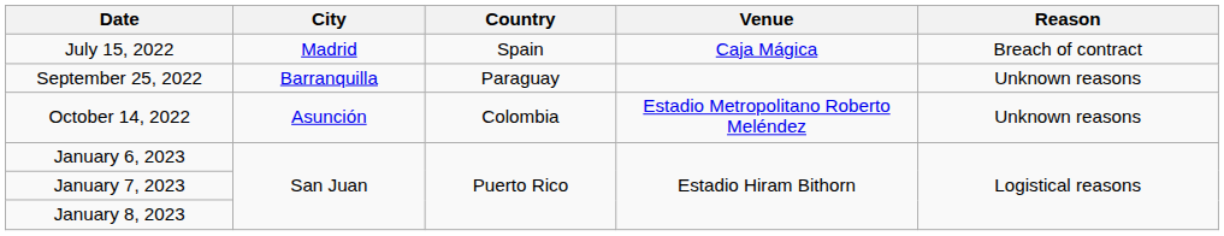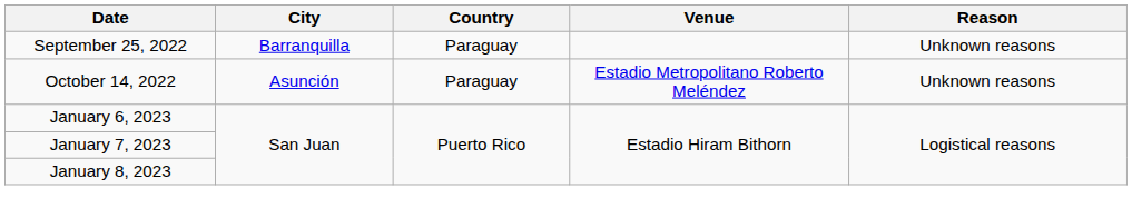- row: July 15, 2022 | Madrid | Spain | Caja Mágica | Breach of contract
October 14, 2022 | Country: Colombia -> Paraguay
